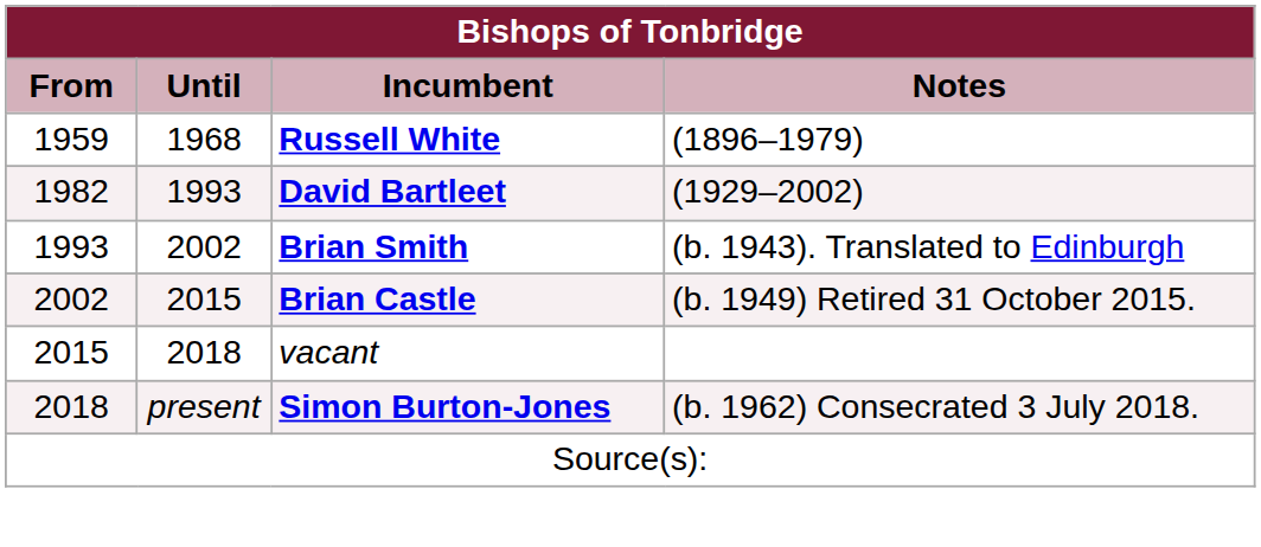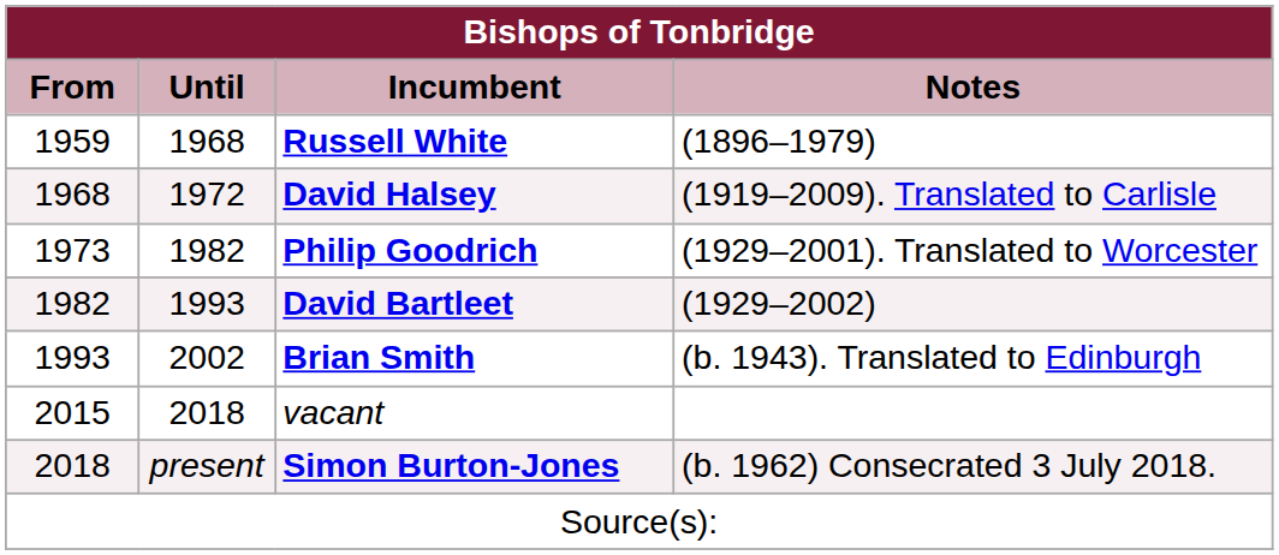+ row: 1968 | 1972 | David Halsey | (1919–2009). Translated to Carlisle
+ row: 1973 | 1982 | Philip Goodrich | (1929–2001). Translated to Worcester
- row: 2002 | 2015 | Brian Castle | (b. 1949) Retired 31 October 2015.
